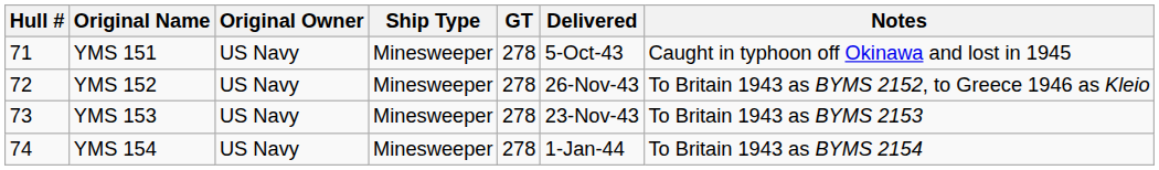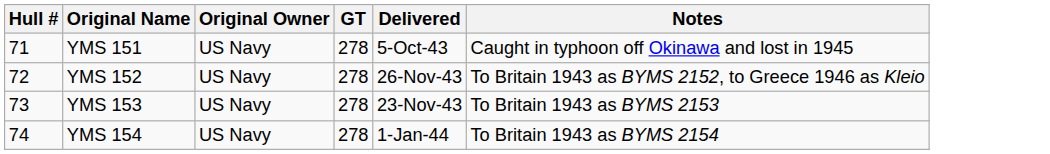- column: Ship Type | Minesweeper | Minesweeper | Minesweeper | Minesweeper
